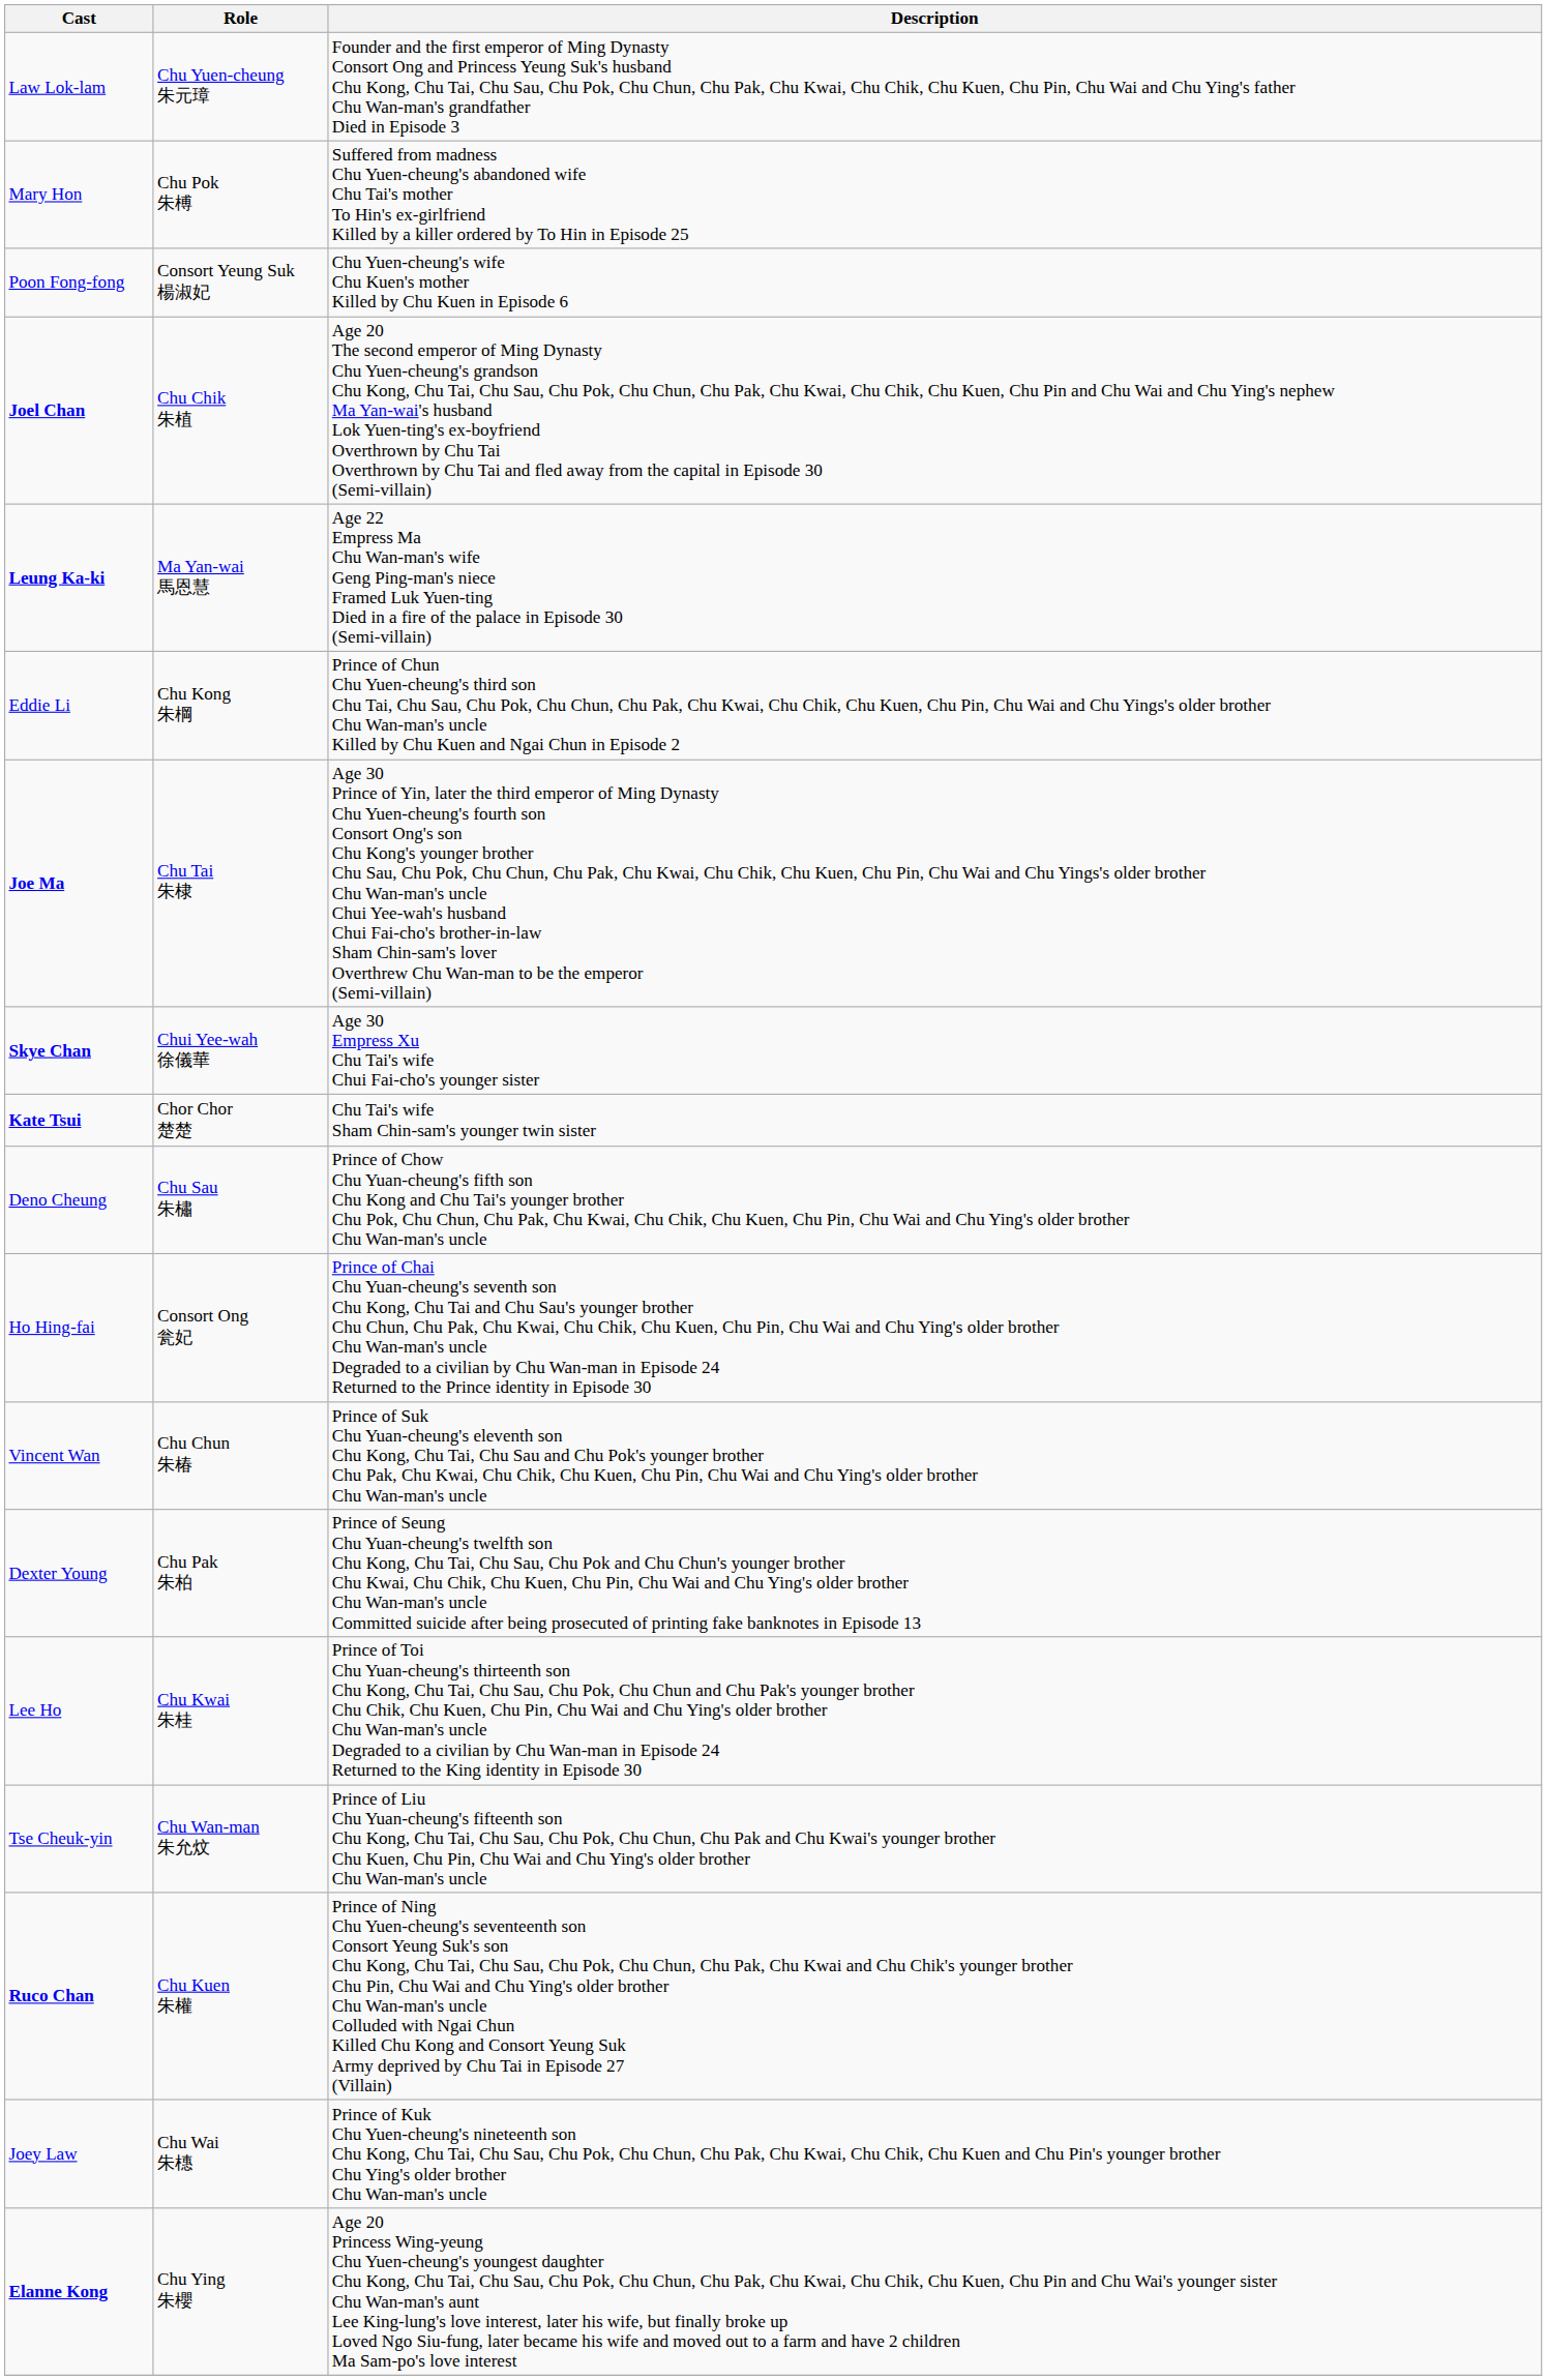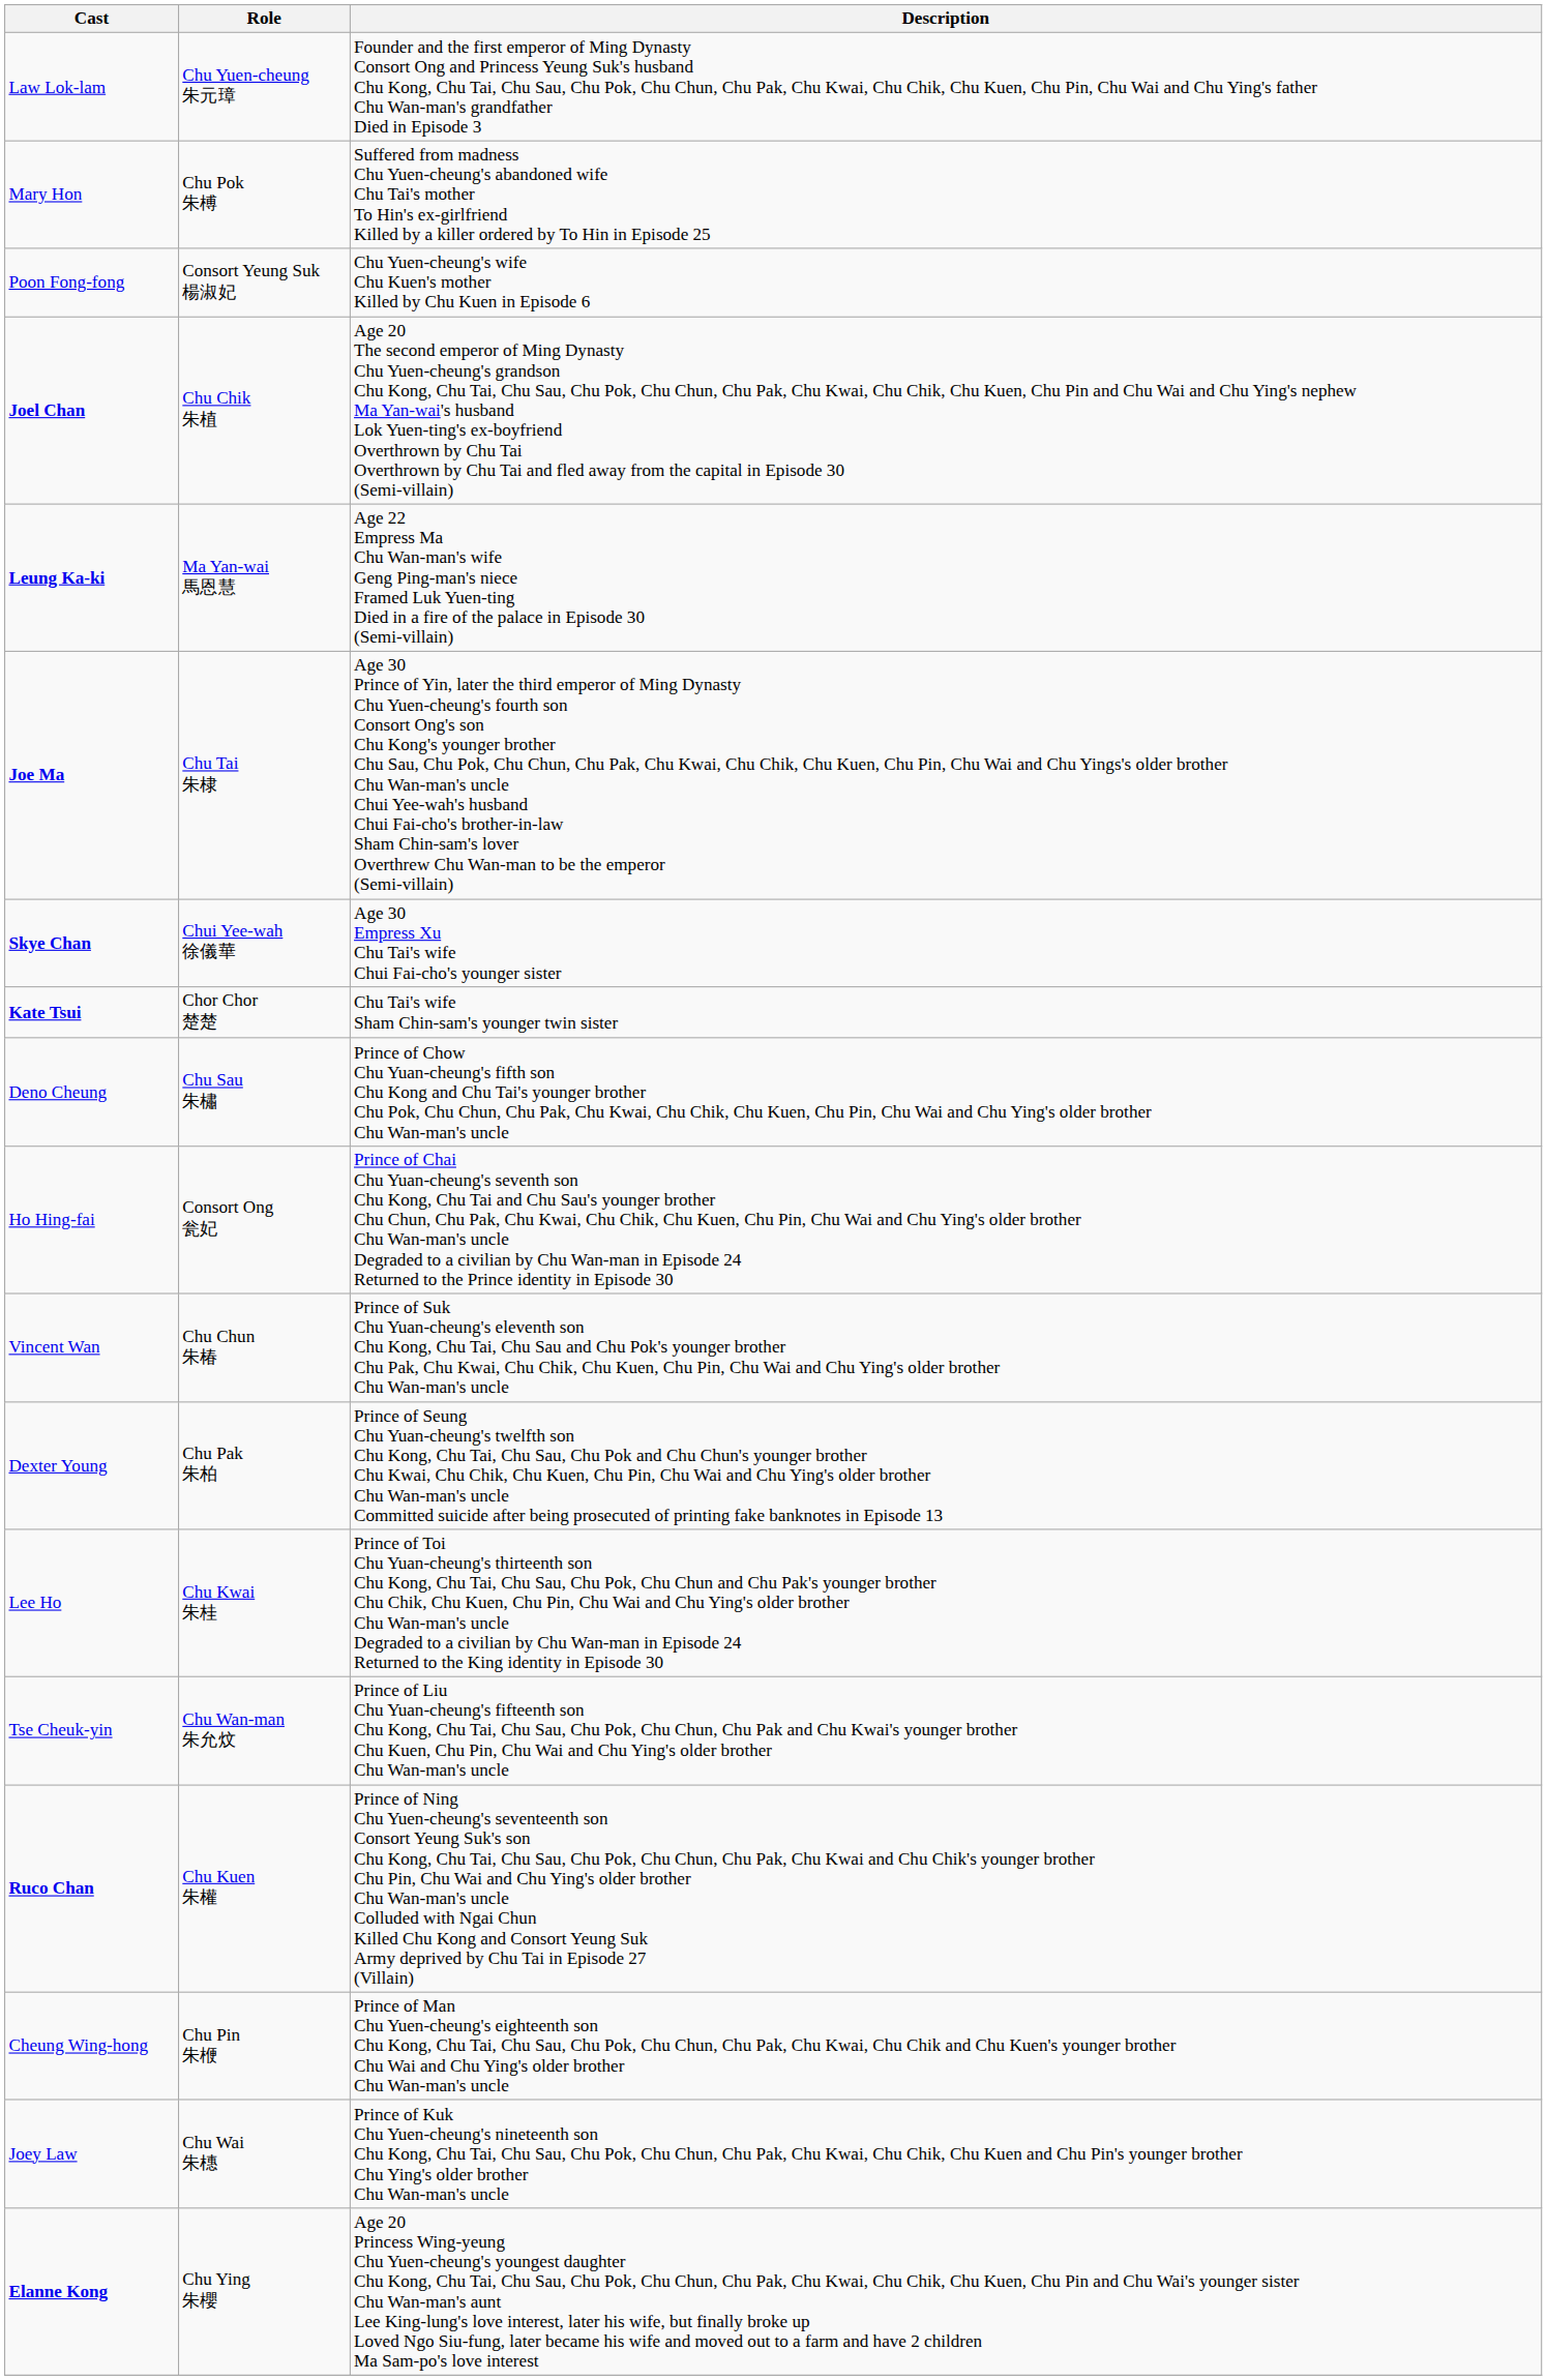- row: Eddie Li | Chu Kong 朱棡 | Prince of Chun Chu Yuen-cheung's third son Chu Tai, Chu Sau, Chu Pok, Chu Chun, Chu Pak, Chu Kwai, Chu Chik, Chu Kuen, Chu Pin, Chu Wai and Chu Yings's older brother Chu Wan-man's uncle Killed by Chu Kuen and Ngai Chun in Episode 2
+ row: Cheung Wing-hong | Chu Pin 朱楩 | Prince of Man Chu Yuen-cheung's eighteenth son Chu Kong, Chu Tai, Chu Sau, Chu Pok, Chu Chun, Chu Pak, Chu Kwai, Chu Chik and Chu Kuen's younger brother Chu Wai and Chu Ying's older brother Chu Wan-man's uncle
